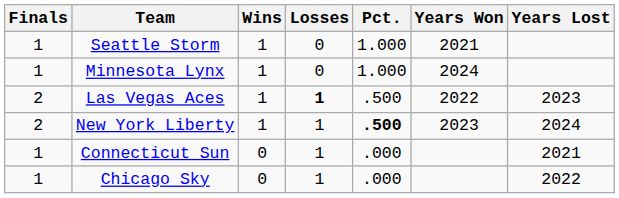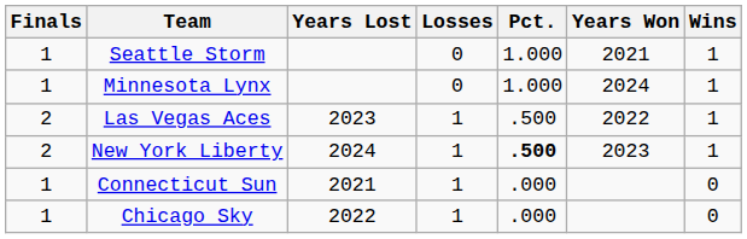columns swapped: Wins <-> Years Lost
Las Vegas Aces | Losses: bold -> normal
